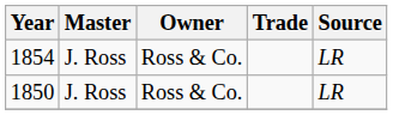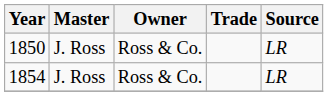rows swapped: 1850 <-> 1854
